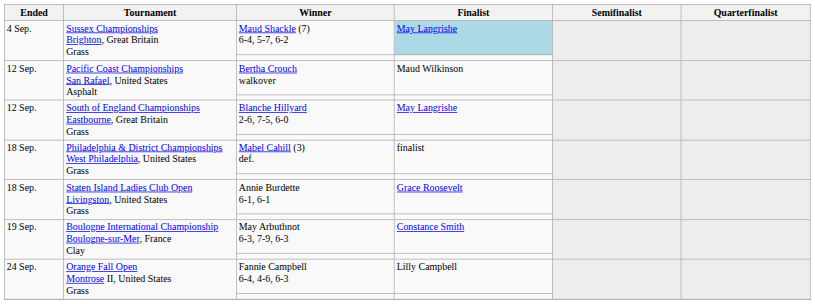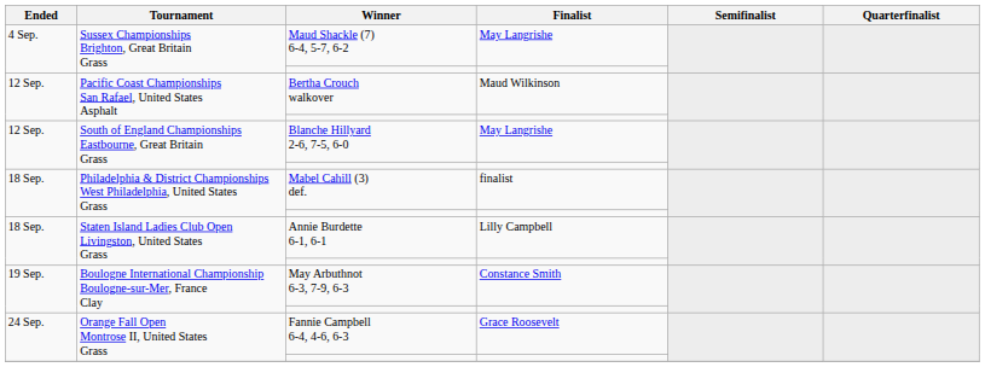Maud Shackle (7) 6-4, 5-7, 6-2 | Finalist: lightblue background -> no background
Annie Burdette 6-1, 6-1 | Finalist: Grace Roosevelt -> Lilly Campbell
Fannie Campbell 6-4, 4-6, 6-3 | Finalist: Lilly Campbell -> Grace Roosevelt
